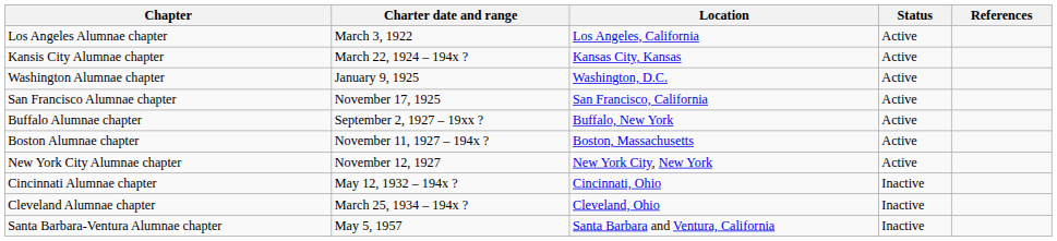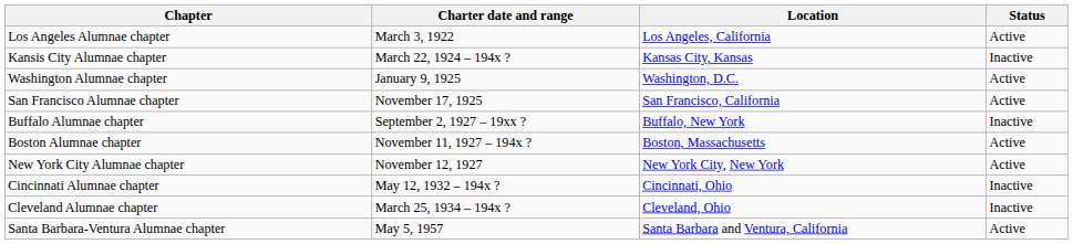- column: References
Kansis City Alumnae chapter | Status: Active -> Inactive
Buffalo Alumnae chapter | Status: Active -> Inactive
Santa Barbara-Ventura Alumnae chapter | Status: Inactive -> Active
